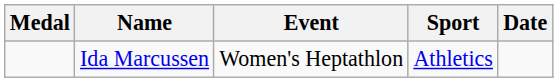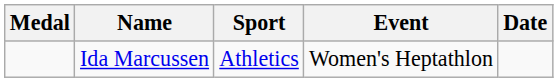columns swapped: Sport <-> Event
